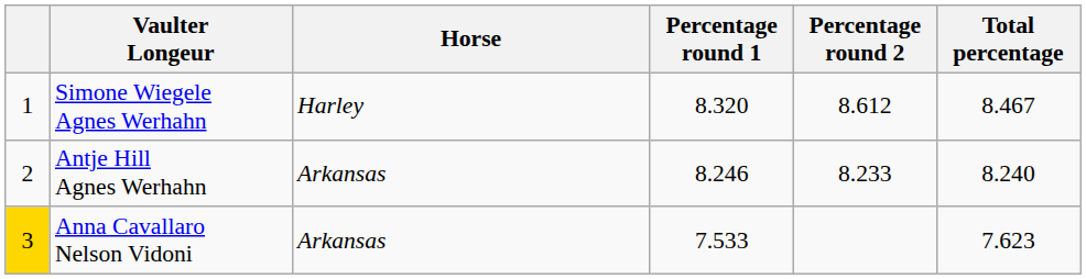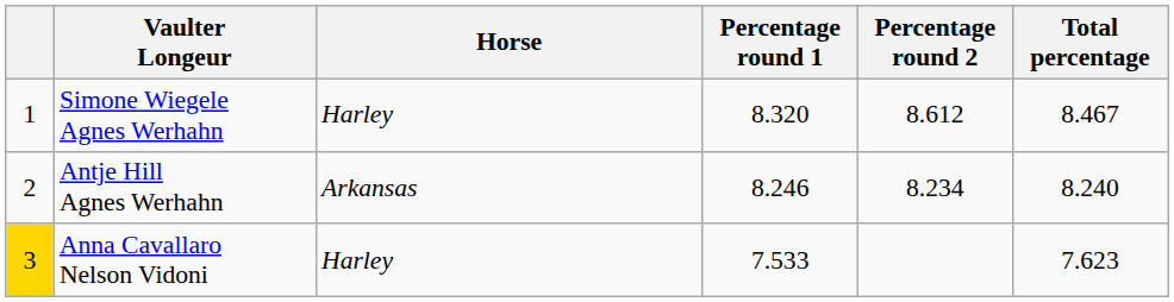Antje Hill Agnes Werhahn | Percentage round 2: 8.233 -> 8.234
Anna Cavallaro Nelson Vidoni | Horse: Arkansas -> Harley
